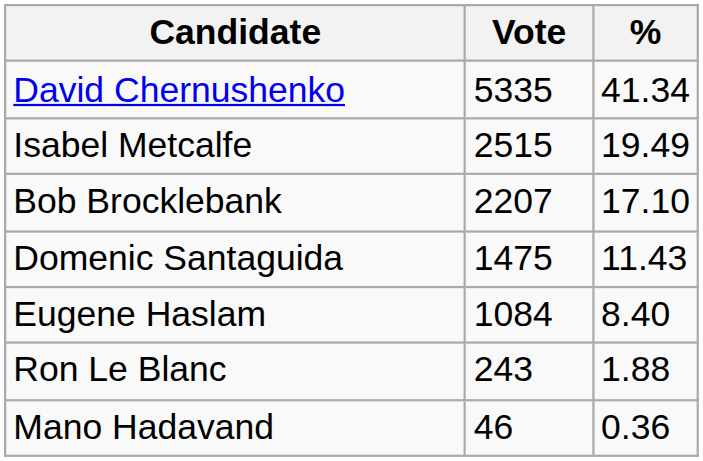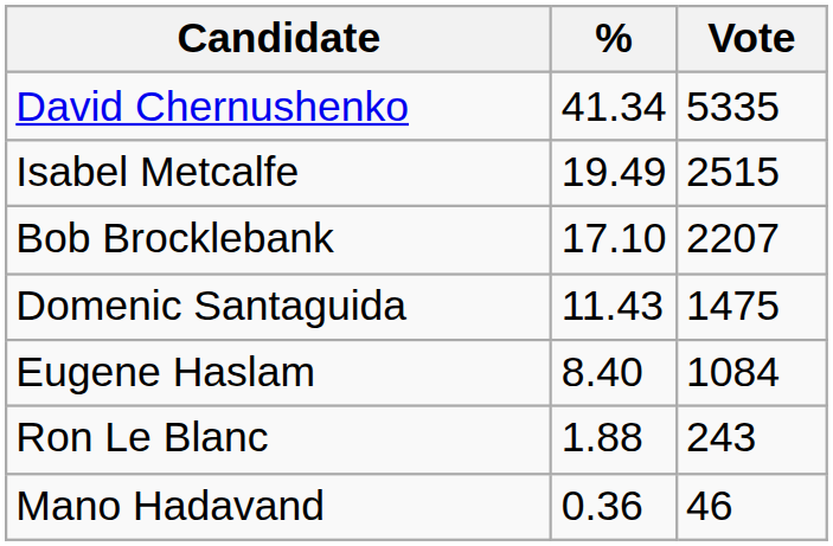columns swapped: Vote <-> %
